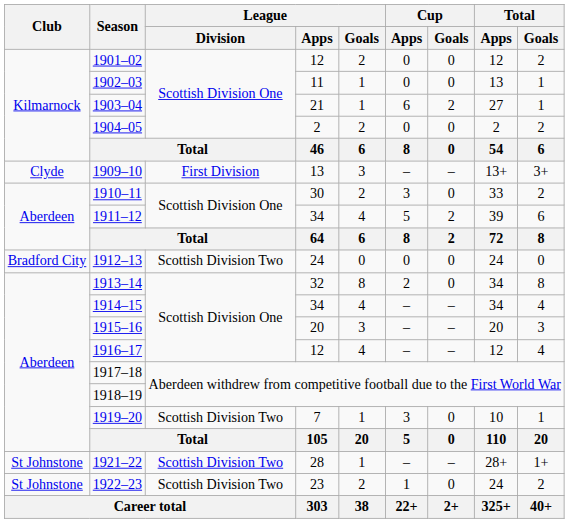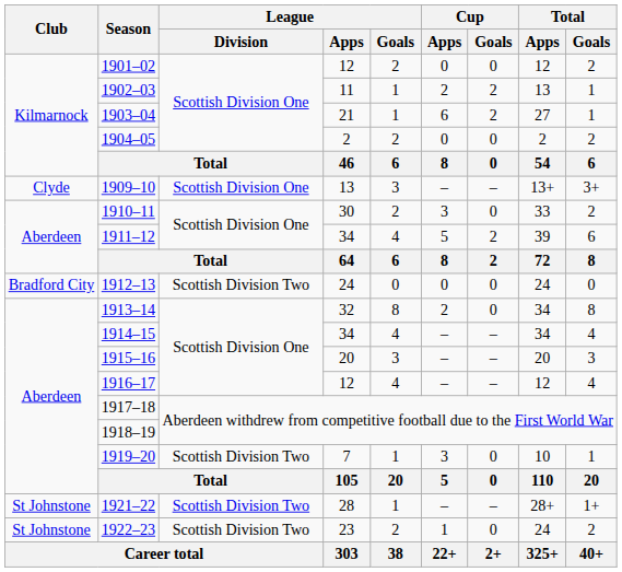1902–03 | Cup / Apps: 0 -> 2
1902–03 | Cup / Goals: 0 -> 2
1909–10 | League / Division: First Division -> Scottish Division One
